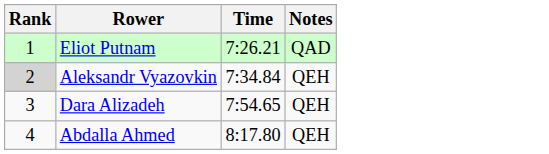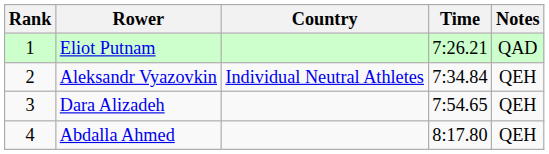+ column: Country | Individual Neutral Athletes
Aleksandr Vyazovkin | Rank: lightgrey background -> no background
